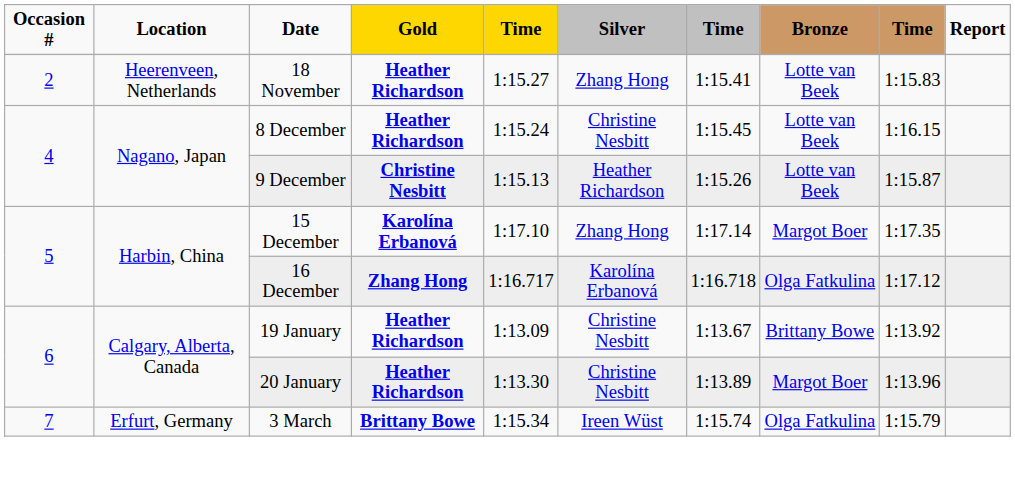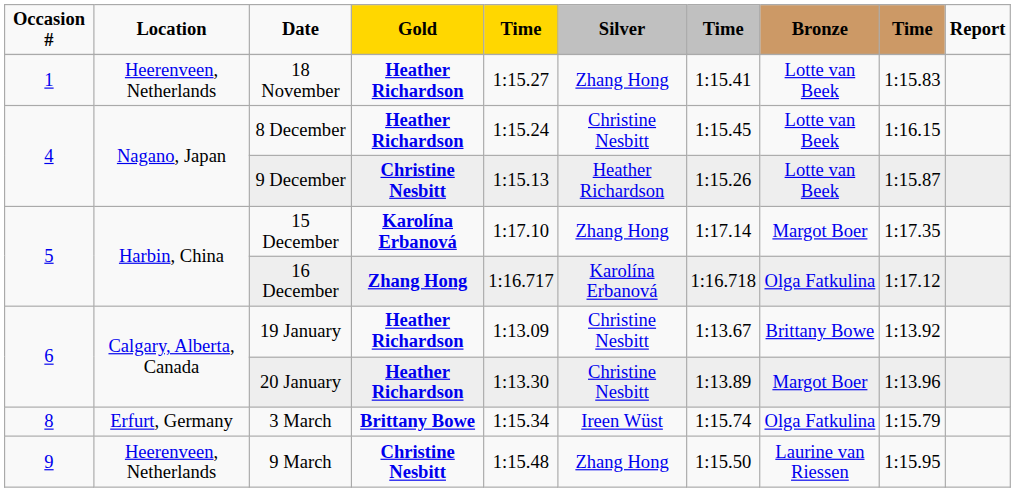18 November | Occasion #: 2 -> 1
3 March | Occasion #: 7 -> 8
+ row: 9 | Heerenveen, Netherlands | 9 March | Christine Nesbitt | 1:15.48 | Zhang Hong | 1:15.50 | Laurine van Riessen | 1:15.95
